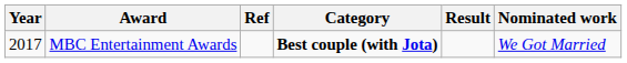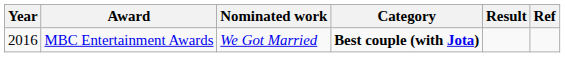columns swapped: Nominated work <-> Ref
MBC Entertainment Awards | Year: 2017 -> 2016
